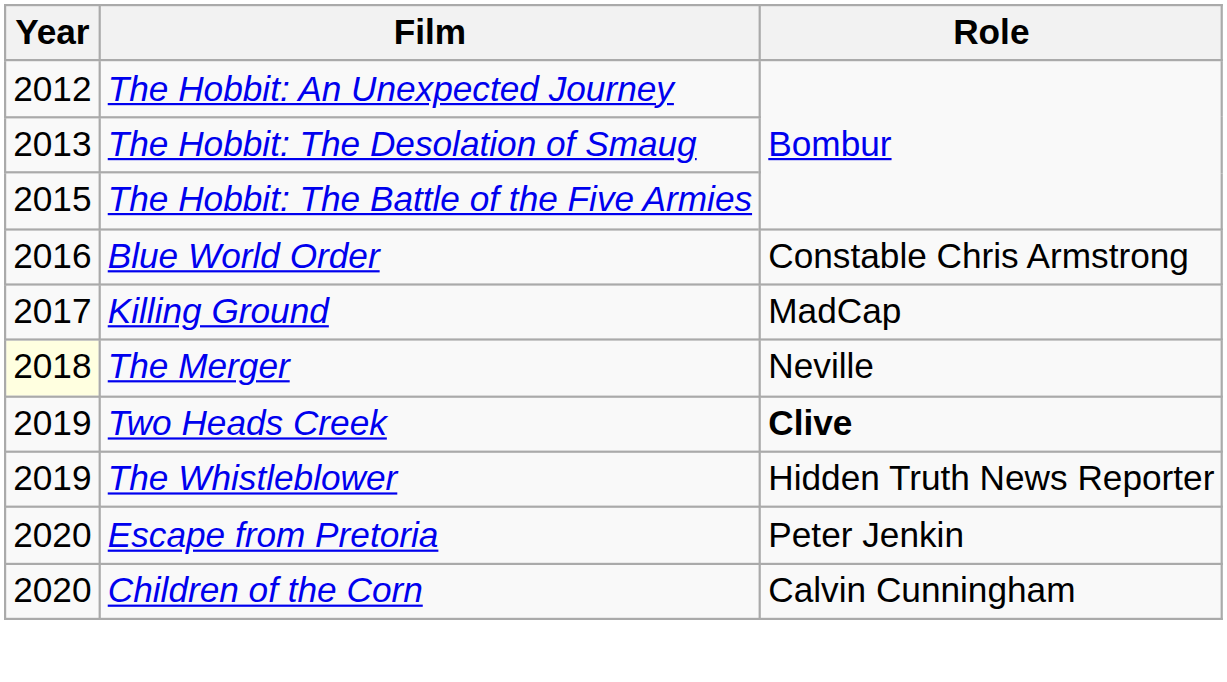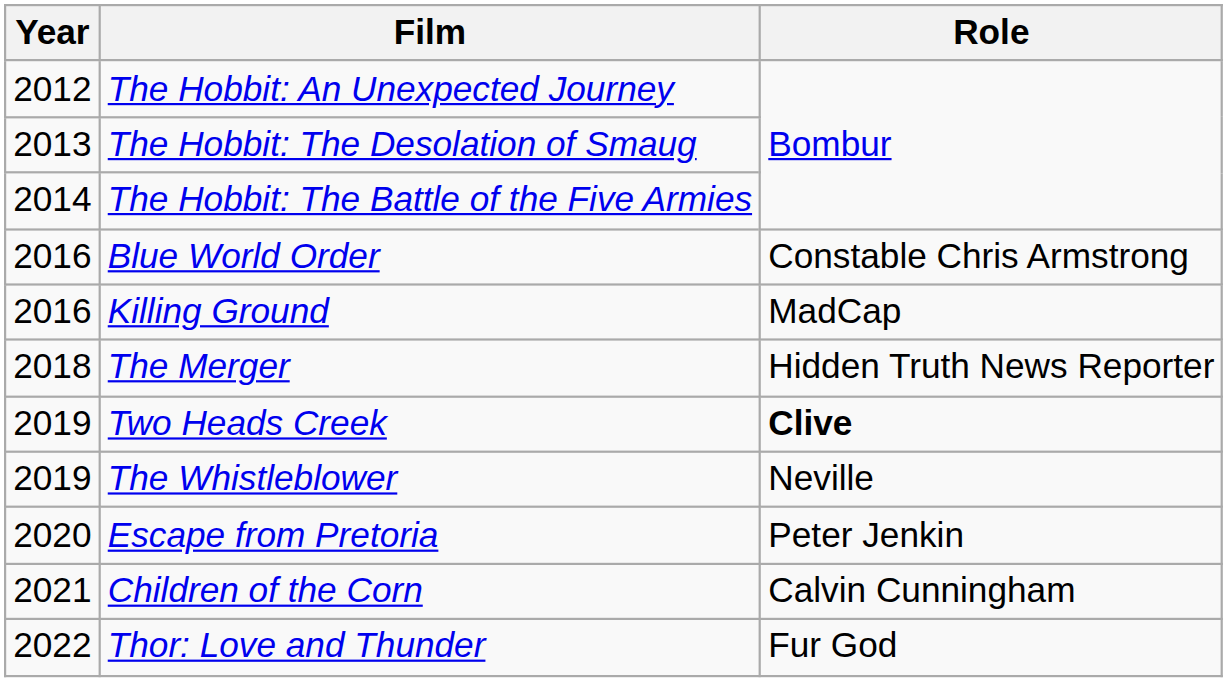The Hobbit: The Battle of the Five Armies | Year: 2015 -> 2014
Killing Ground | Year: 2017 -> 2016
The Merger | Year: lightyellow background -> no background
The Merger | Role: Neville -> Hidden Truth News Reporter
The Whistleblower | Role: Hidden Truth News Reporter -> Neville
Children of the Corn | Year: 2020 -> 2021
+ row: 2022 | Thor: Love and Thunder | Fur God
